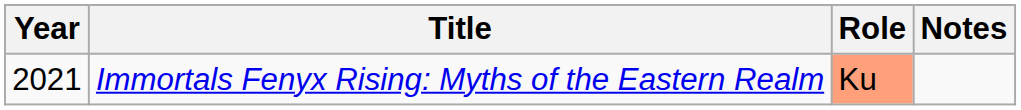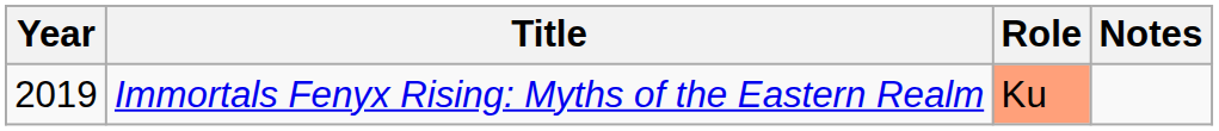Immortals Fenyx Rising: Myths of the Eastern Realm | Year: 2021 -> 2019
